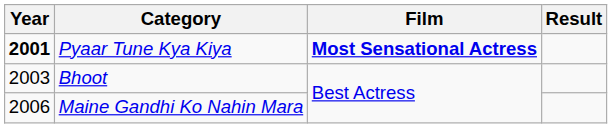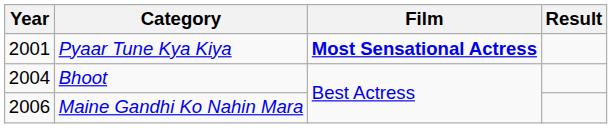Pyaar Tune Kya Kiya | Year: bold -> normal
Bhoot | Year: 2003 -> 2004
